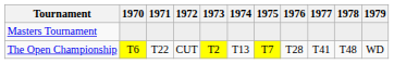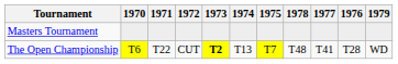columns swapped: 1976 <-> 1978
The Open Championship | 1973: normal -> bold
